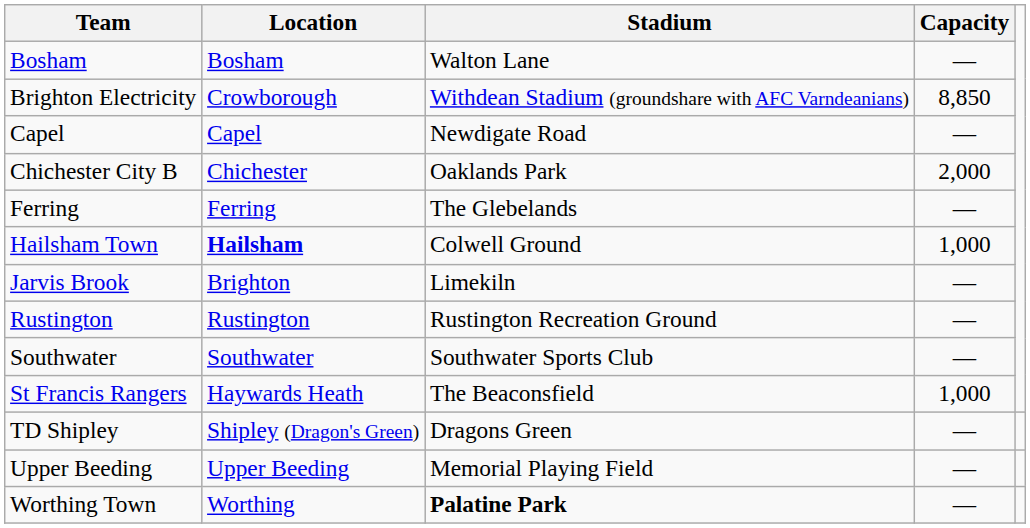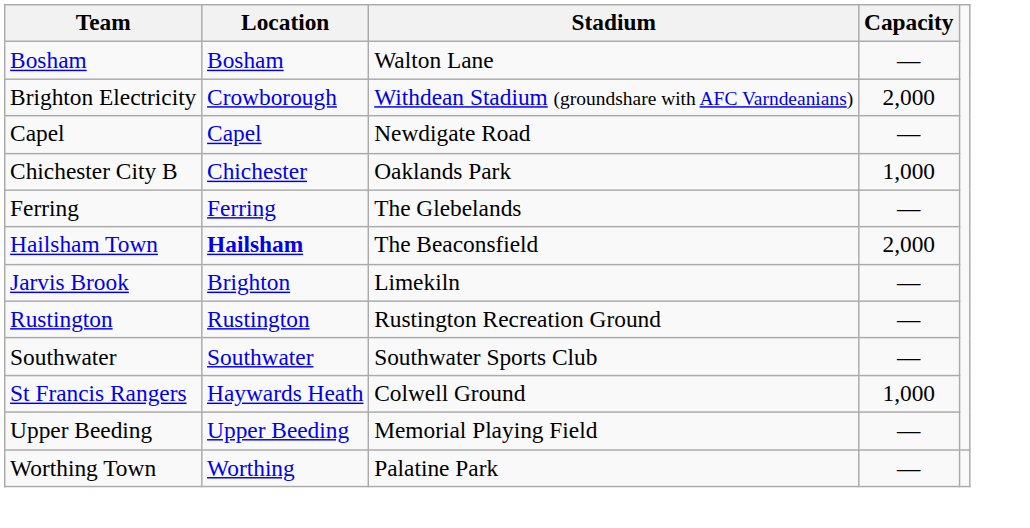Brighton Electricity | Capacity: 8,850 -> 2,000
Chichester City B | Capacity: 2,000 -> 1,000
Hailsham Town | Stadium: Colwell Ground -> The Beaconsfield
Hailsham Town | Capacity: 1,000 -> 2,000
St Francis Rangers | Stadium: The Beaconsfield -> Colwell Ground
- row: TD Shipley | Shipley (Dragon's Green) | Dragons Green | —
Worthing Town | Stadium: bold -> normal
